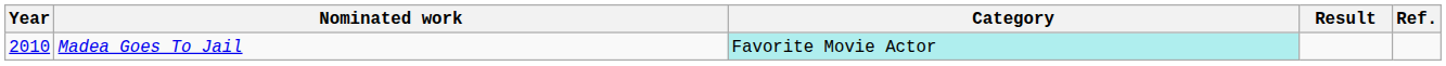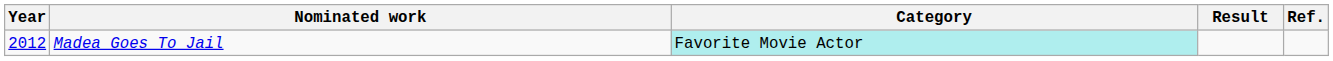Madea Goes To Jail | Year: 2010 -> 2012
